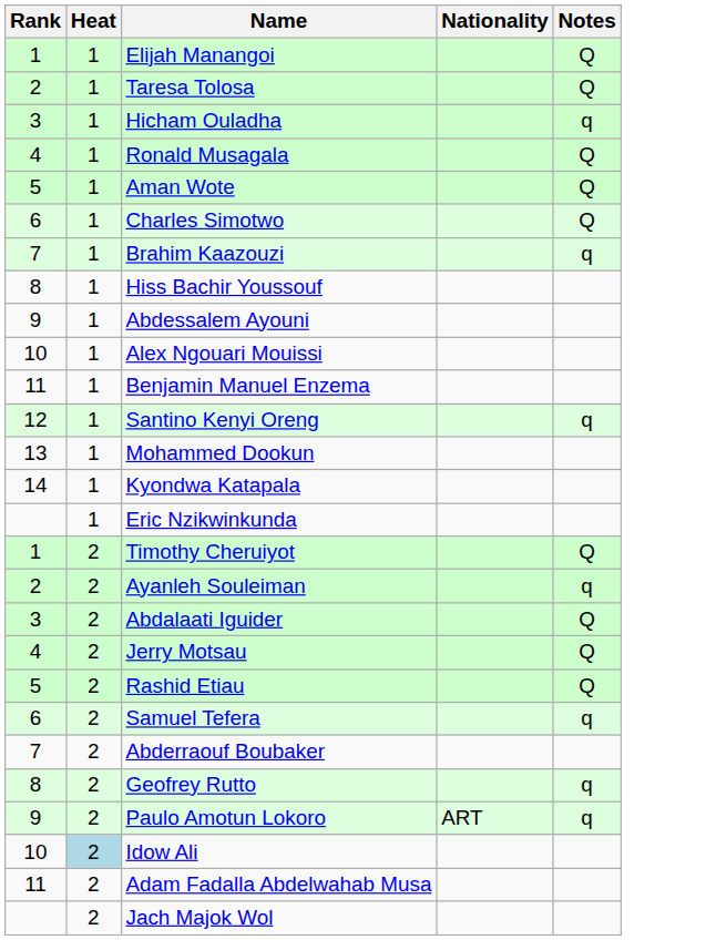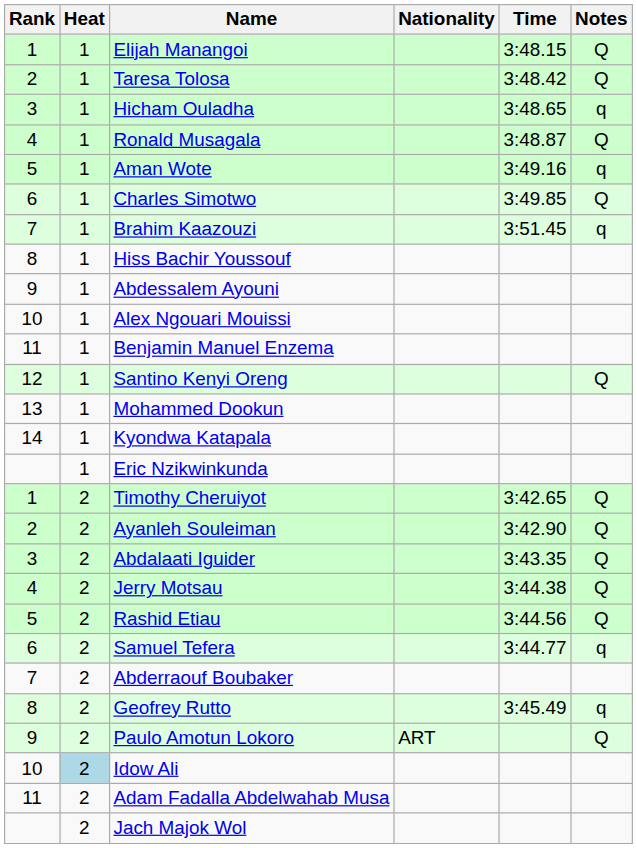+ column: Time | 3:48.15 | 3:48.42 | 3:48.65 | 3:48.87 | 3:49.16 | 3:49.85 | 3:51.45 | 3:42.65 | 3:42.90 | 3:43.35 | 3:44.38 | 3:44.56 | 3:44.77 | 3:45.49
Aman Wote | Notes: Q -> q
Santino Kenyi Oreng | Notes: q -> Q
Ayanleh Souleiman | Notes: q -> Q
Paulo Amotun Lokoro | Notes: q -> Q
